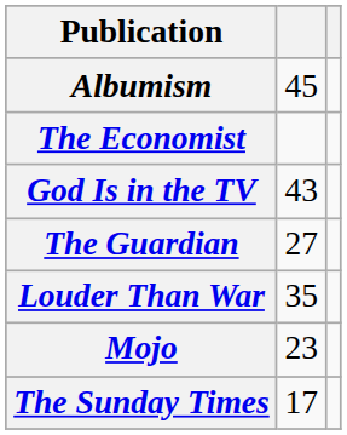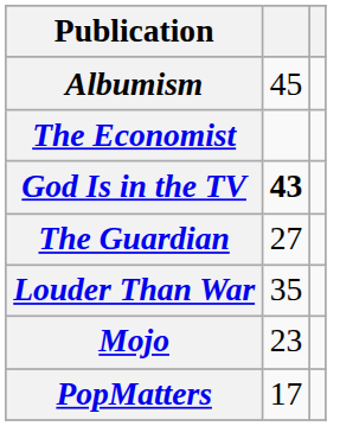God Is in the TV | column 2: normal -> bold
+ row: PopMatters | 17
- row: The Sunday Times | 17
